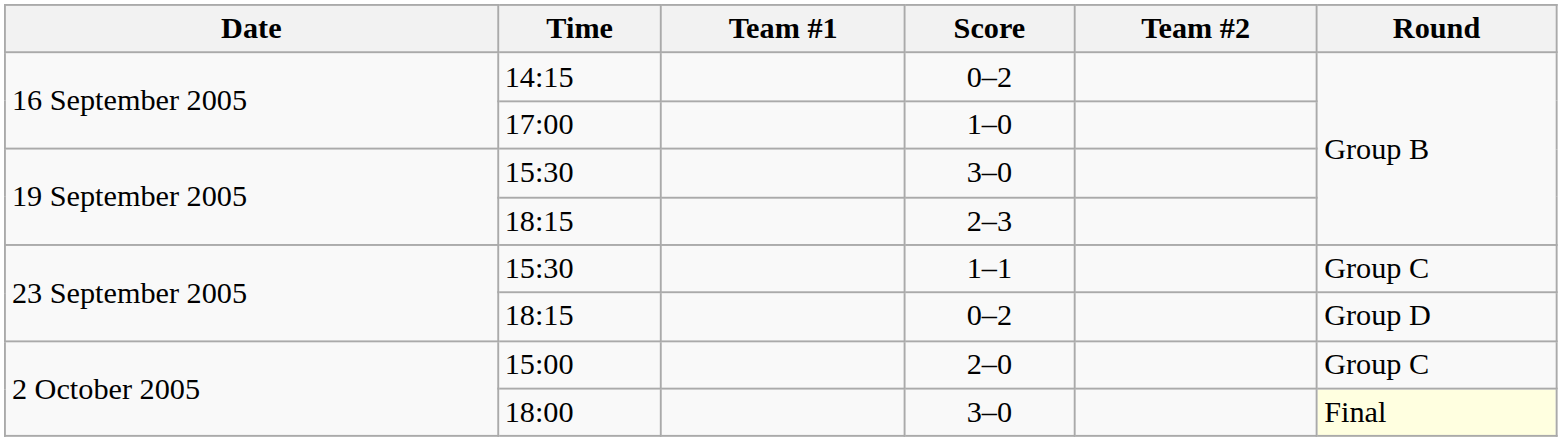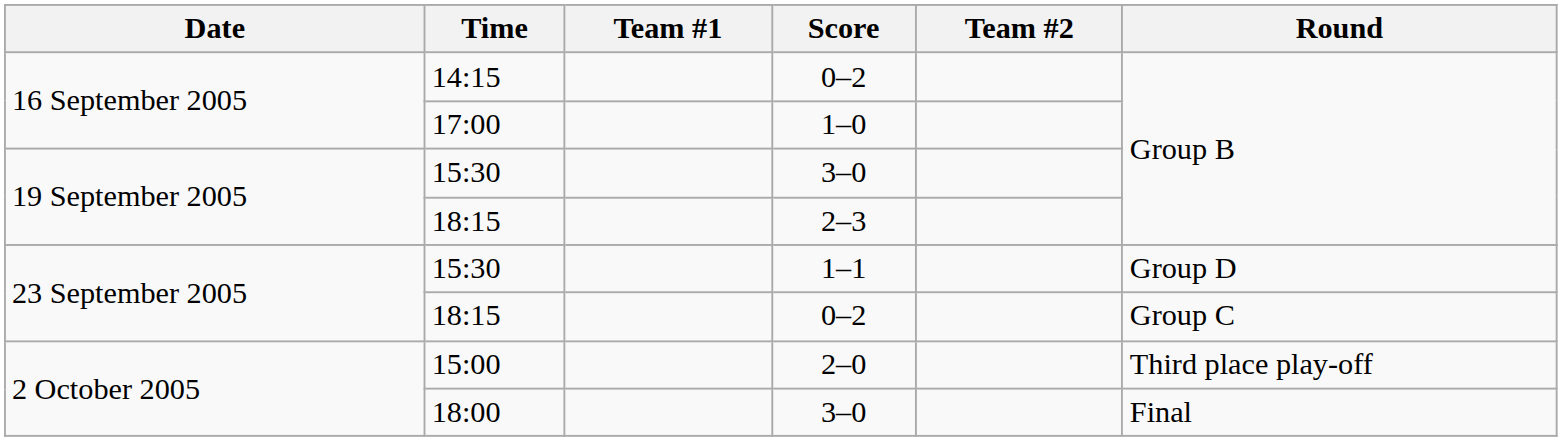15:30 / 1–1 | Round: Group C -> Group D
18:15 / 0–2 | Round: Group D -> Group C
15:00 | Round: Group C -> Third place play-off
18:00 | Round: lightyellow background -> no background
